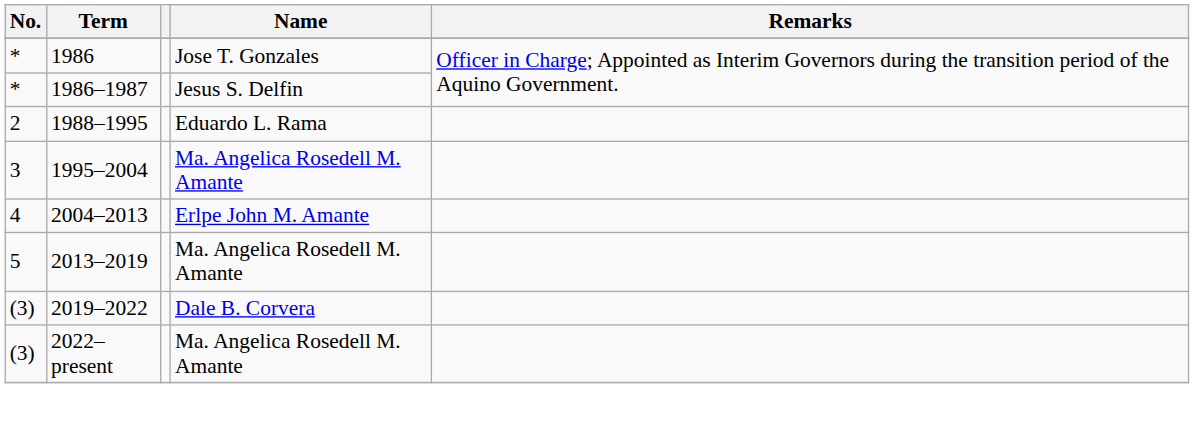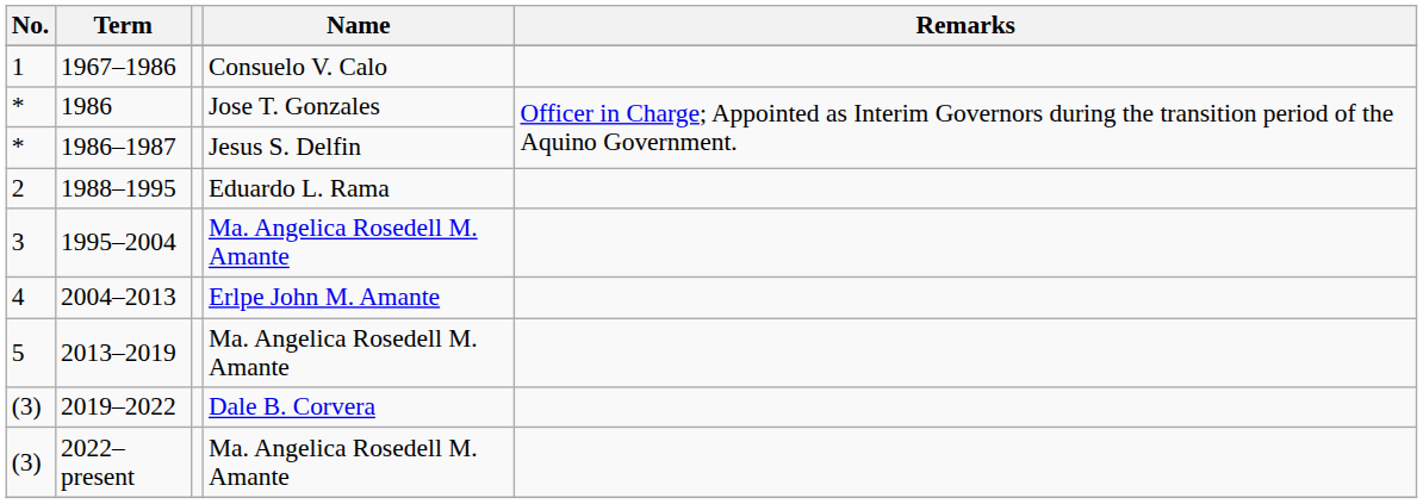+ row: 1 | 1967–1986 | Consuelo V. Calo
